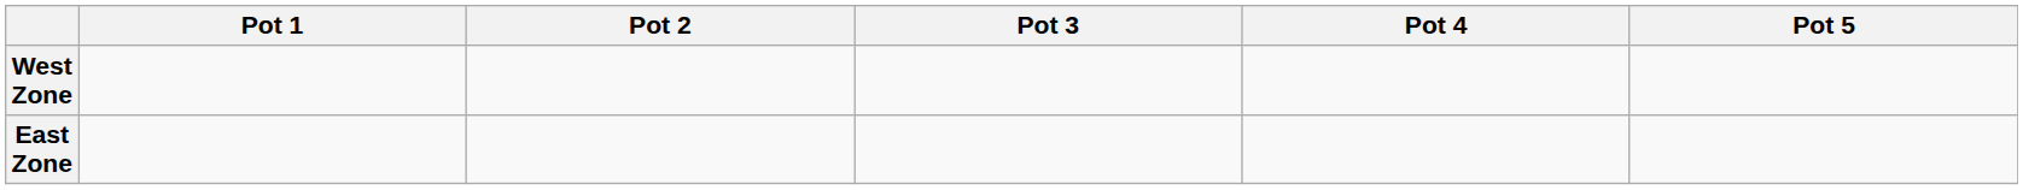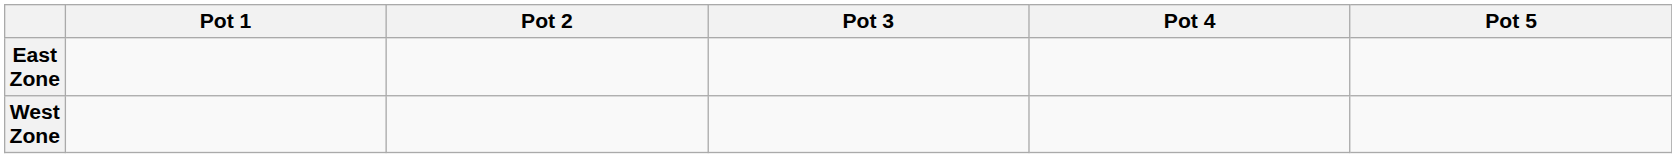rows swapped: West Zone <-> East Zone
